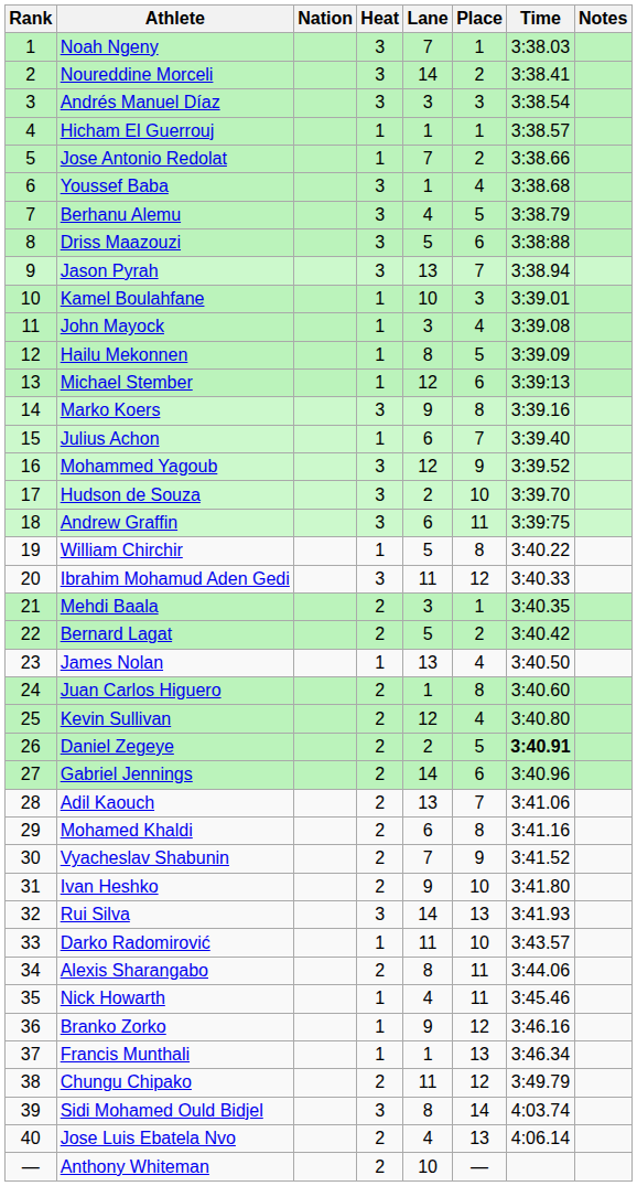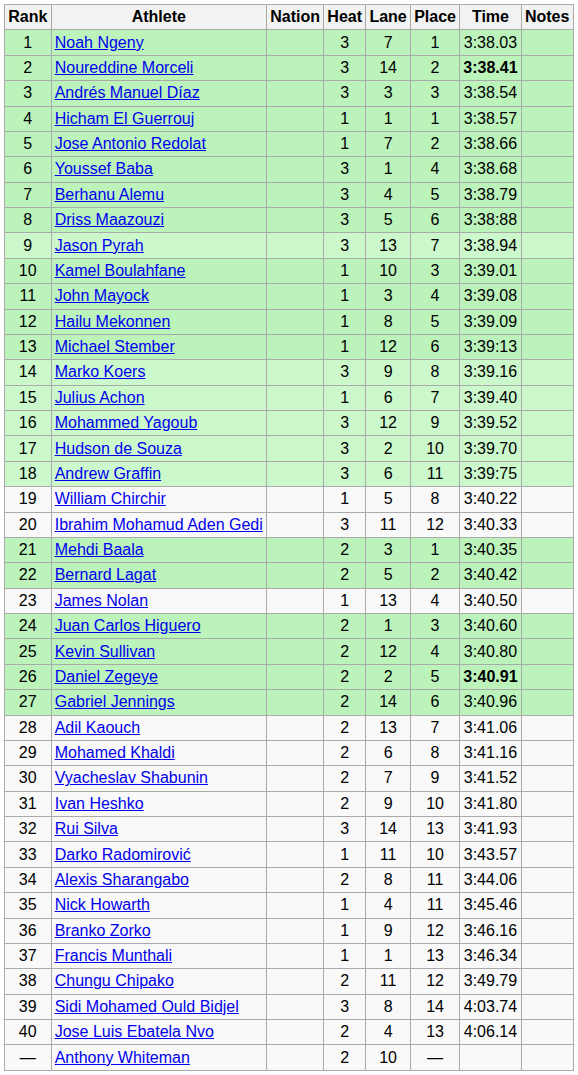Noureddine Morceli | Time: normal -> bold
Juan Carlos Higuero | Place: 8 -> 3
